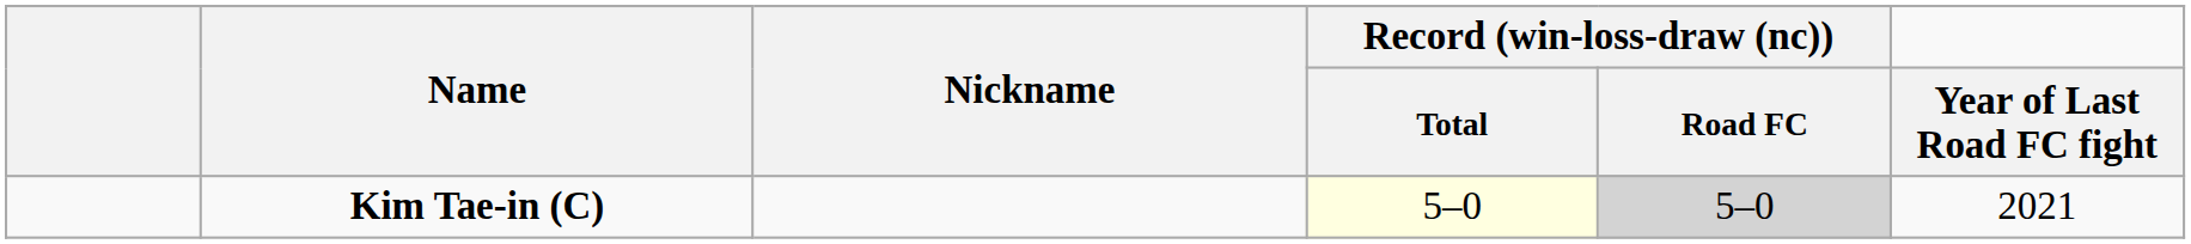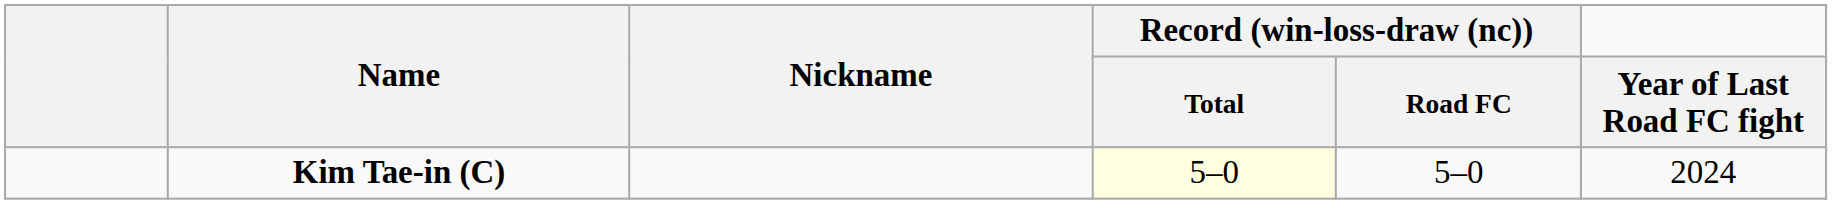Kim Tae-in (C) | Record (win-loss-draw (nc)) / Road FC: lightgrey background -> no background
Kim Tae-in (C) | Year of Last Road FC fight: 2021 -> 2024
